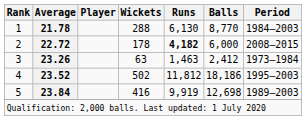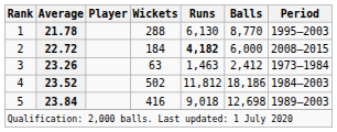1 | Period: 1984–2003 -> 1995–2003
2 | Wickets: 178 -> 184
4 | Period: 1995–2003 -> 1984–2003
5 | Runs: 9,919 -> 9,018
